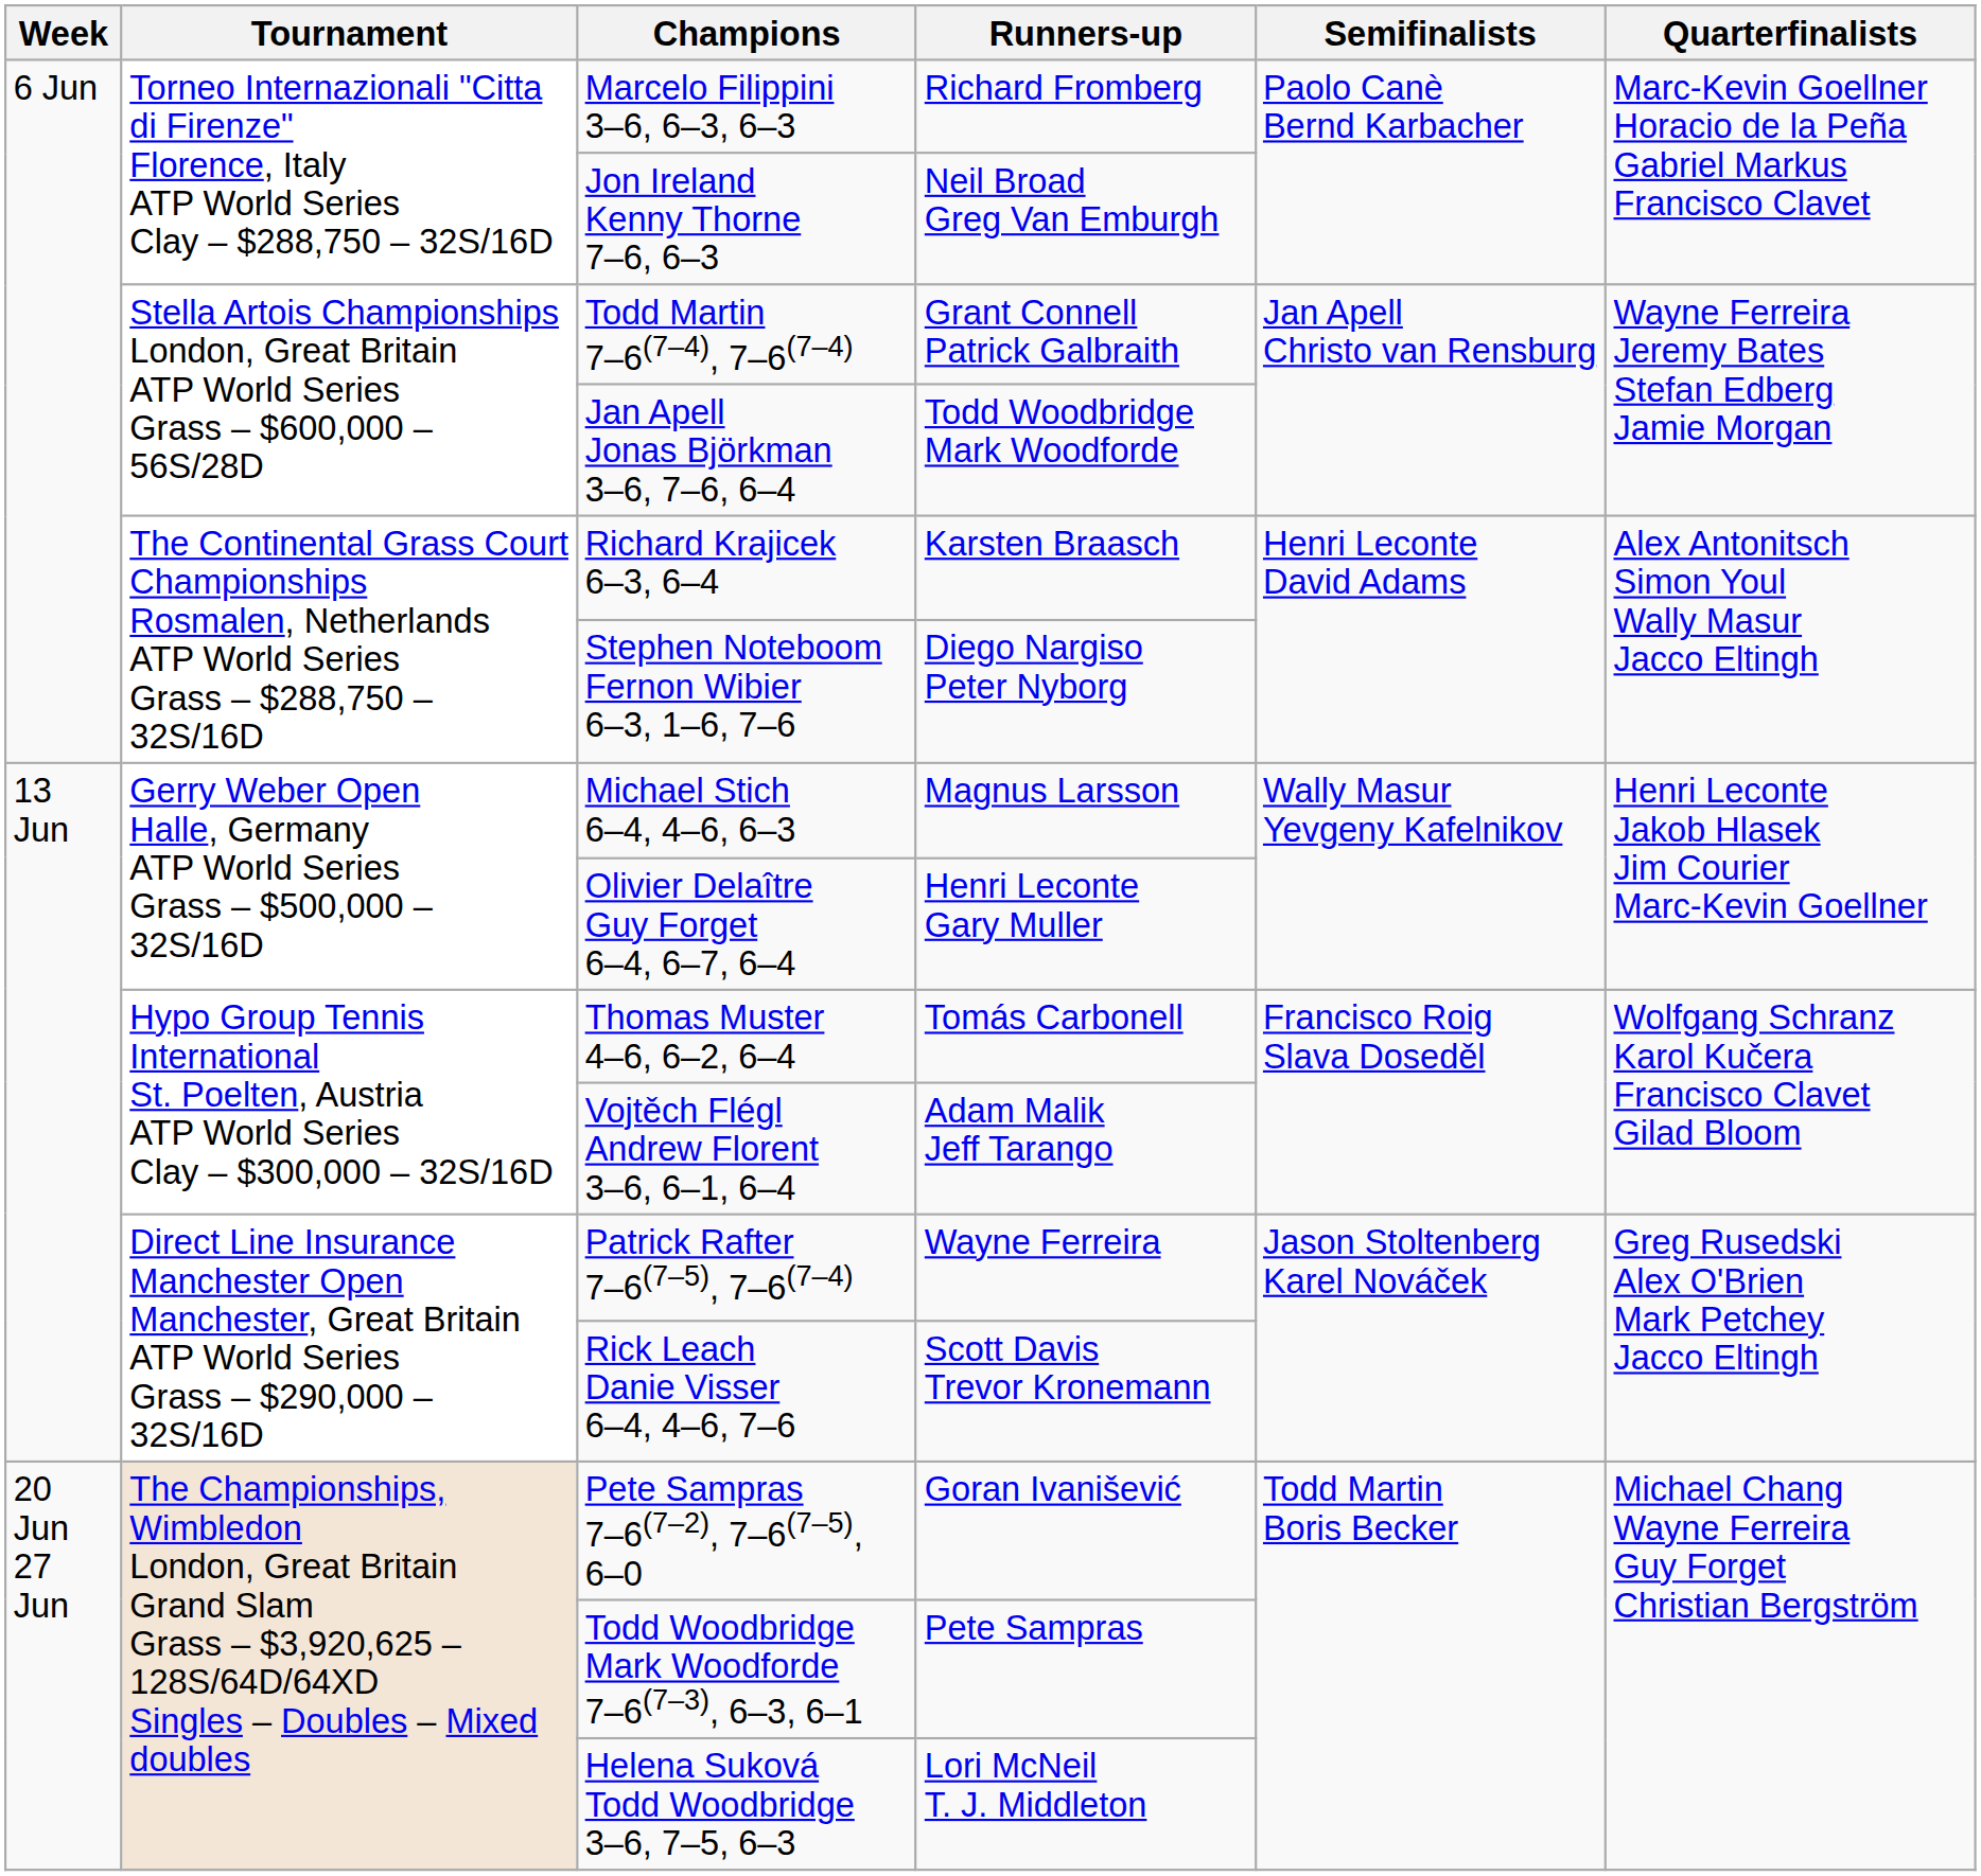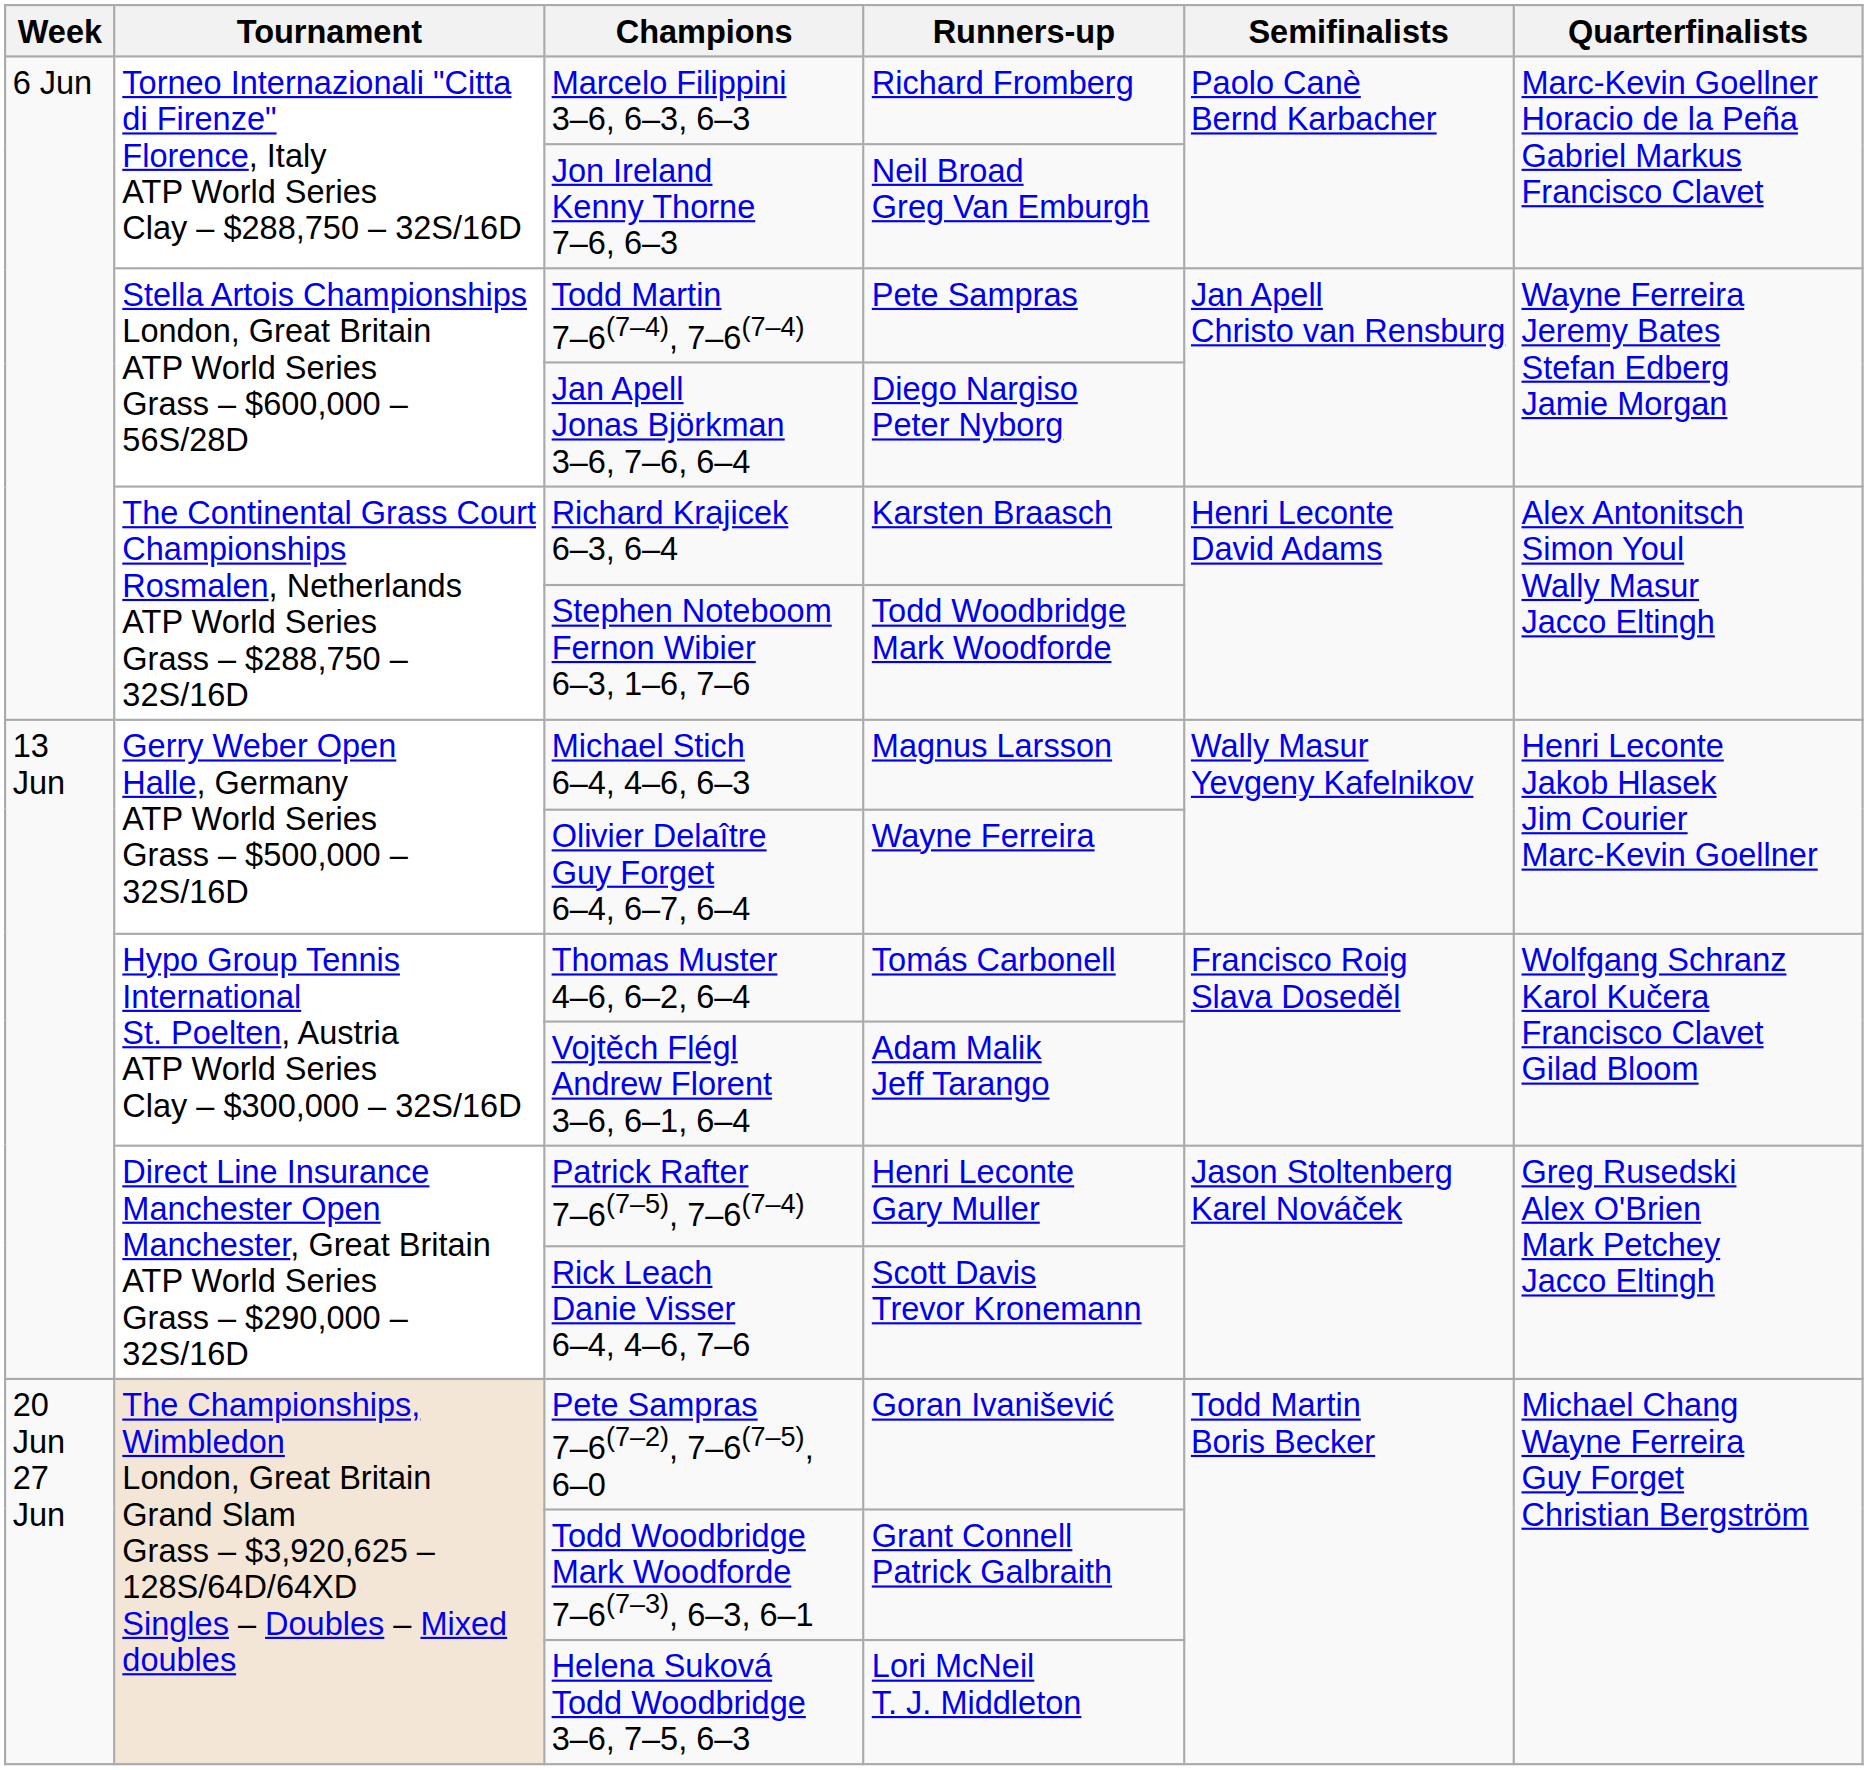Todd Martin 7–6(7–4), 7–6(7–4) | Runners-up: Grant Connell Patrick Galbraith -> Pete Sampras
Jan Apell Jonas Björkman 3–6, 7–6, 6–4 | Runners-up: Todd Woodbridge Mark Woodforde -> Diego Nargiso Peter Nyborg
Stephen Noteboom Fernon Wibier 6–3, 1–6, 7–6 | Runners-up: Diego Nargiso Peter Nyborg -> Todd Woodbridge Mark Woodforde
Olivier Delaître Guy Forget 6–4, 6–7, 6–4 | Runners-up: Henri Leconte Gary Muller -> Wayne Ferreira
Patrick Rafter 7–6(7–5), 7–6(7–4) | Runners-up: Wayne Ferreira -> Henri Leconte Gary Muller
Todd Woodbridge Mark Woodforde 7–6(7–3), 6–3, 6–1 | Runners-up: Pete Sampras -> Grant Connell Patrick Galbraith
